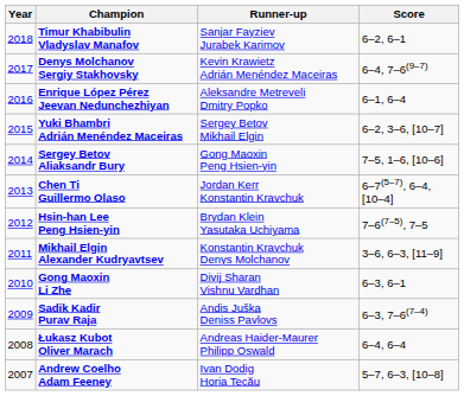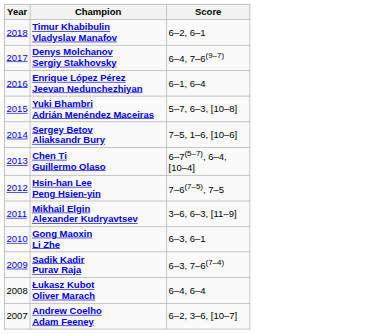- column: Runner-up | Sanjar Fayziev Jurabek Karimov | Kevin Krawietz Adrián Menéndez Maceiras | Aleksandre Metreveli Dmitry Popko | Sergey Betov Mikhail Elgin | Gong Maoxin Peng Hsien-yin | Jordan Kerr Konstantin Kravchuk | Brydan Klein Yasutaka Uchiyama | Konstantin Kravchuk Denys Molchanov | Divij Sharan Vishnu Vardhan | Andis Juška Deniss Pavlovs | Andreas Haider-Maurer Philipp Oswald | Ivan Dodig Horia Tecău
Yuki Bhambri Adrián Menéndez Maceiras | Score: 6–2, 3–6, [10–7] -> 5–7, 6–3, [10–8]
Andrew Coelho Adam Feeney | Score: 5–7, 6–3, [10–8] -> 6–2, 3–6, [10–7]
